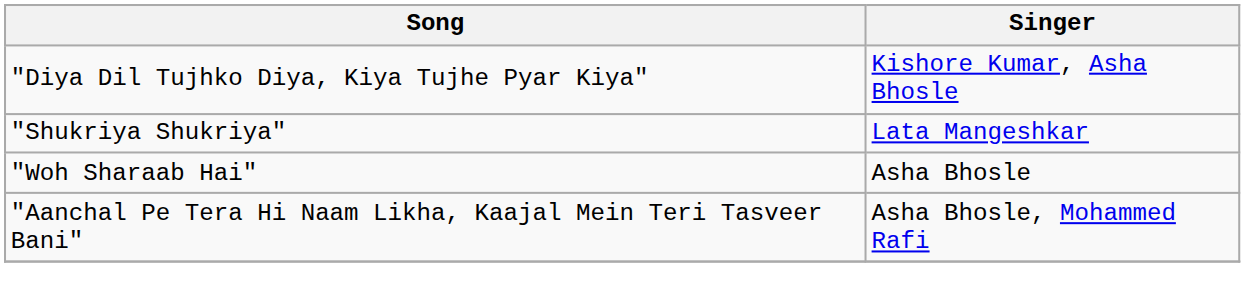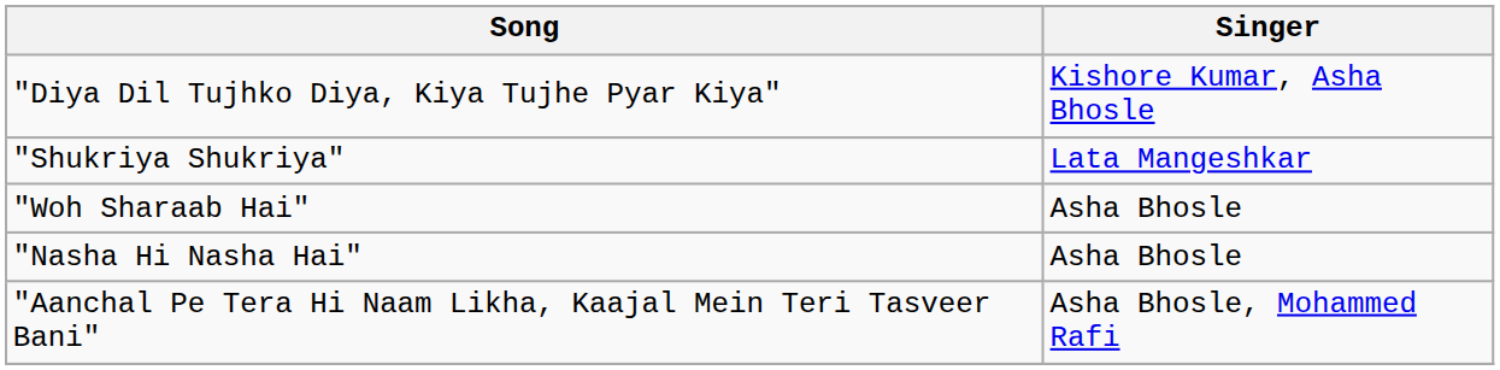+ row: "Nasha Hi Nasha Hai" | Asha Bhosle
